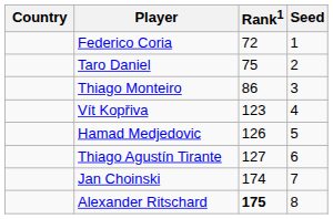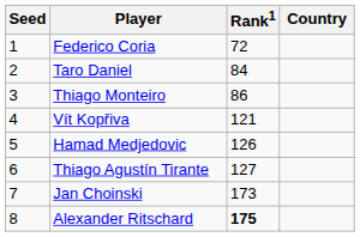columns swapped: Country <-> Seed
Taro Daniel | Rank1: 75 -> 84
Vít Kopřiva | Rank1: 123 -> 121
Jan Choinski | Rank1: 174 -> 173
